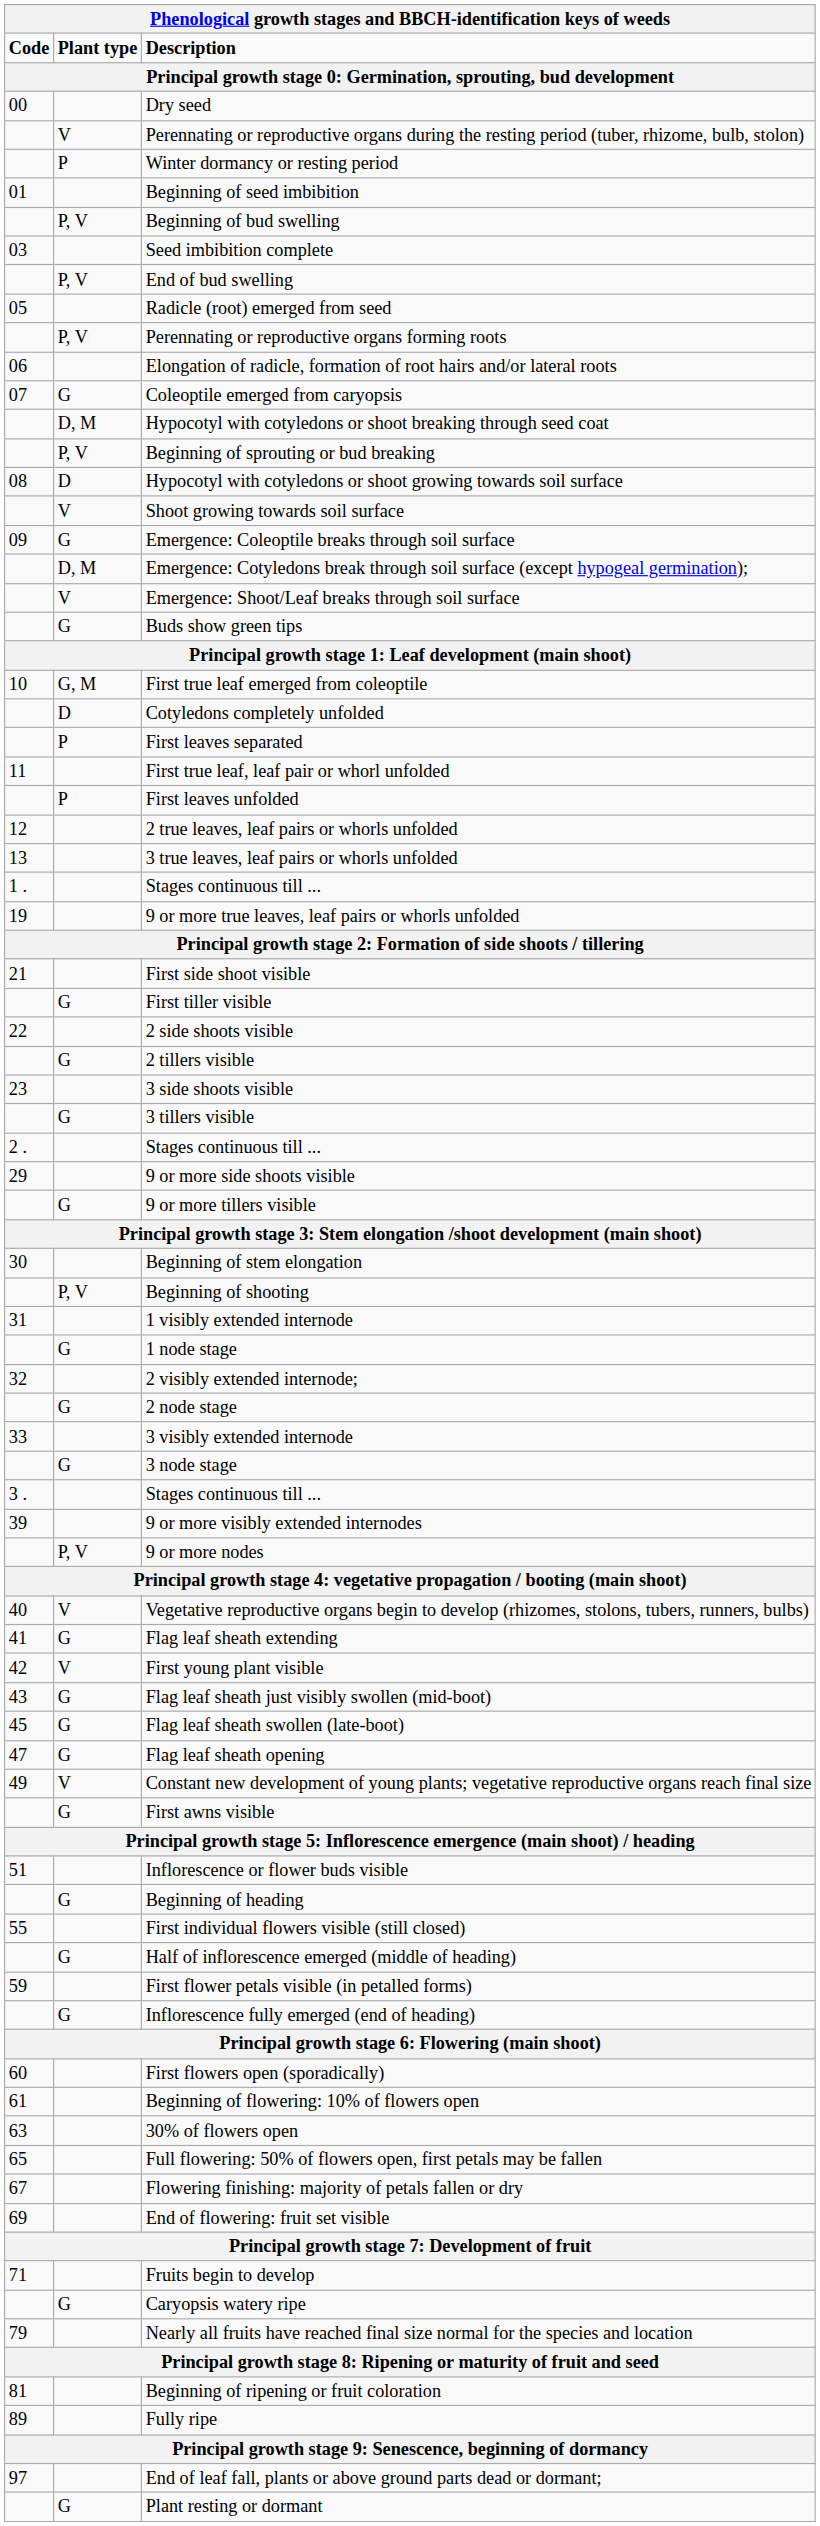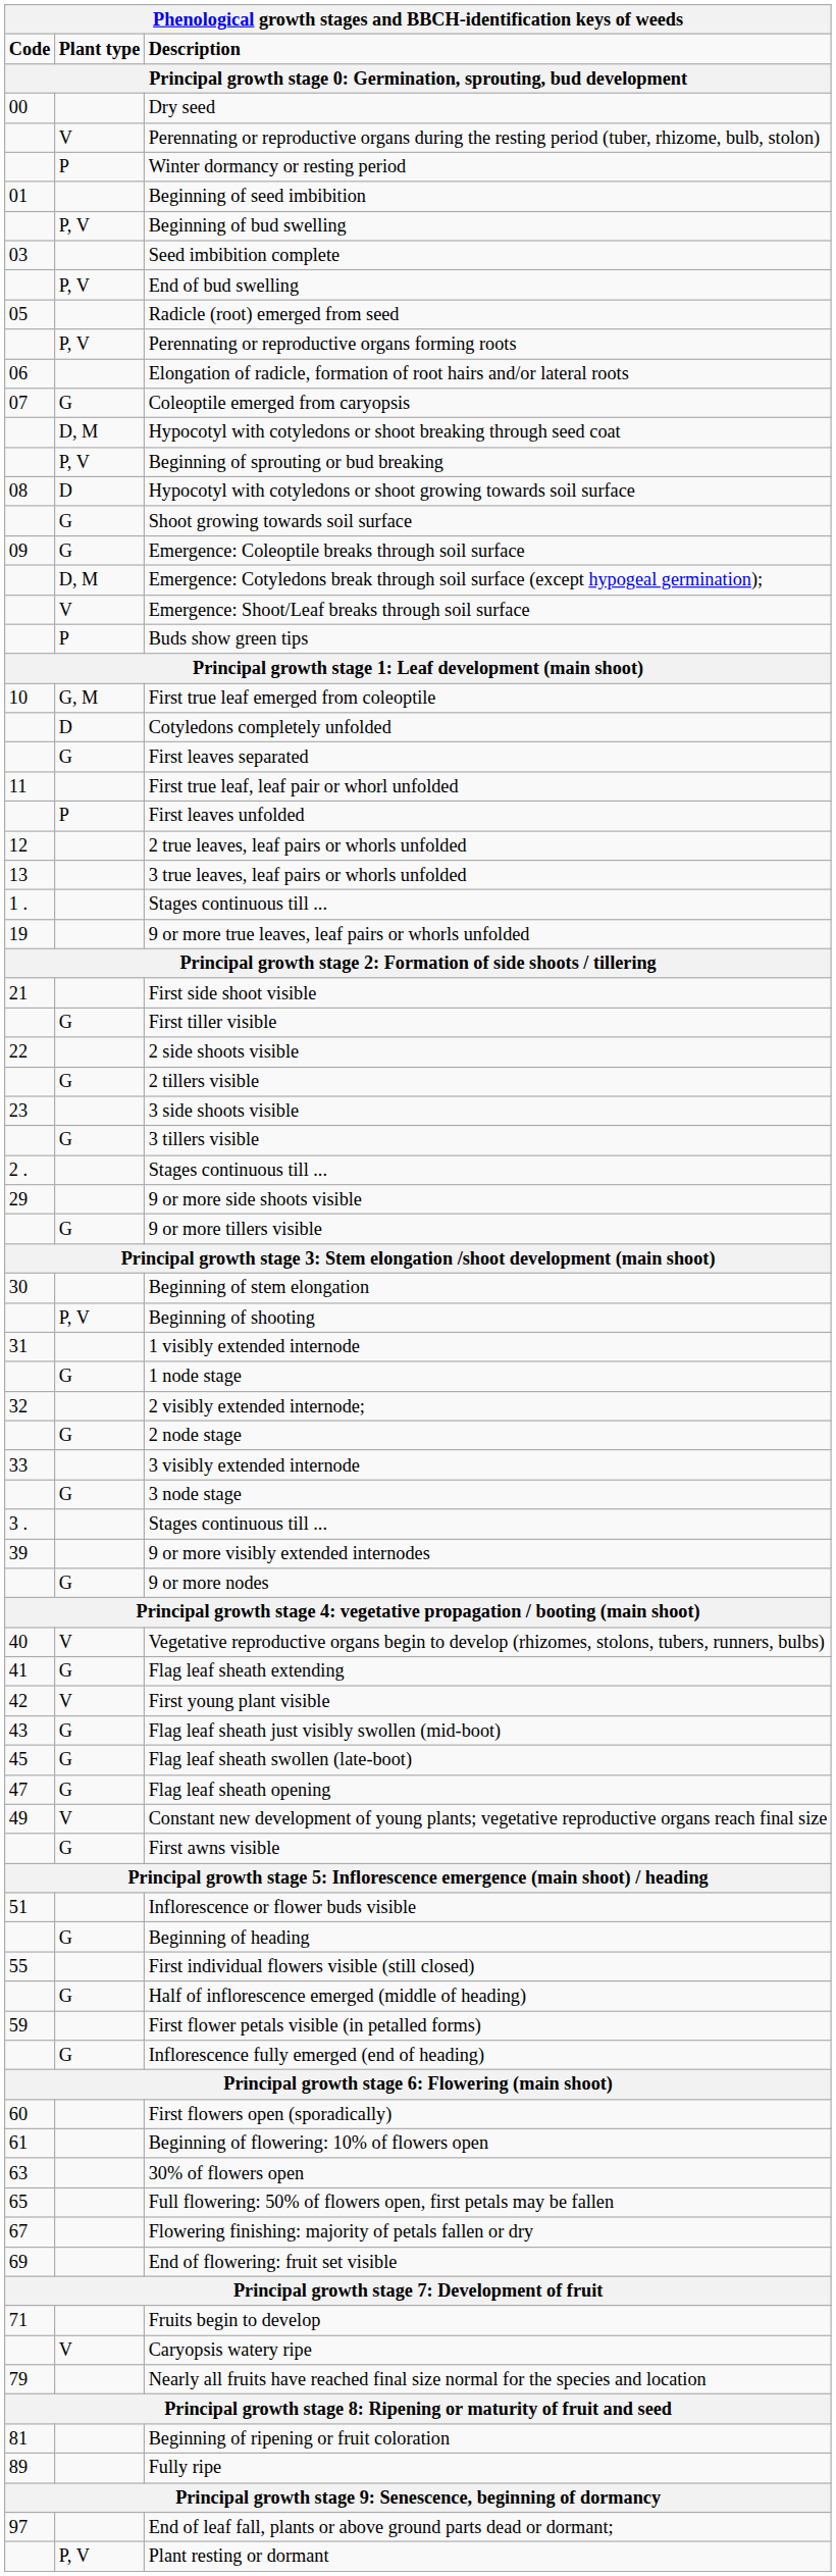Shoot growing towards soil surface | Plant type: V -> G
Buds show green tips | Plant type: G -> P
First leaves separated | Plant type: P -> G
9 or more nodes | Plant type: P, V -> G
Caryopsis watery ripe | Plant type: G -> V
Plant resting or dormant | Plant type: G -> P, V
